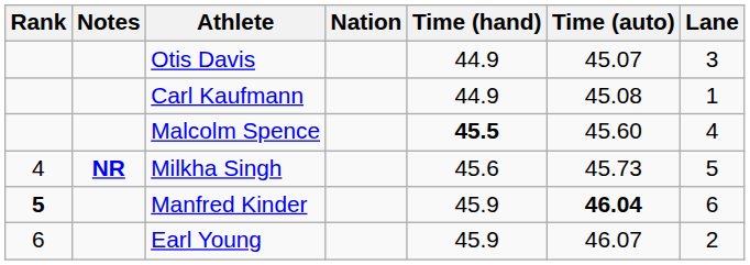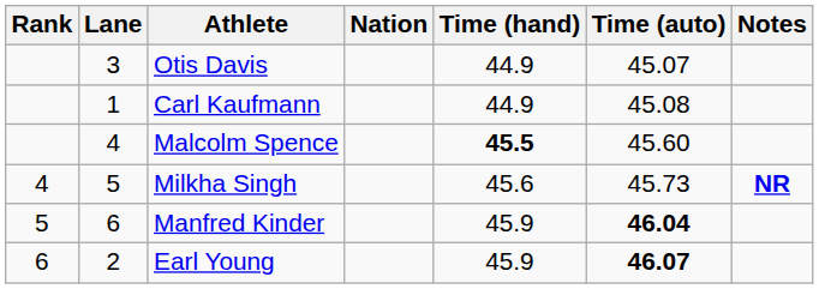columns swapped: Lane <-> Notes
Manfred Kinder | Rank: bold -> normal
Earl Young | Time (auto): normal -> bold
